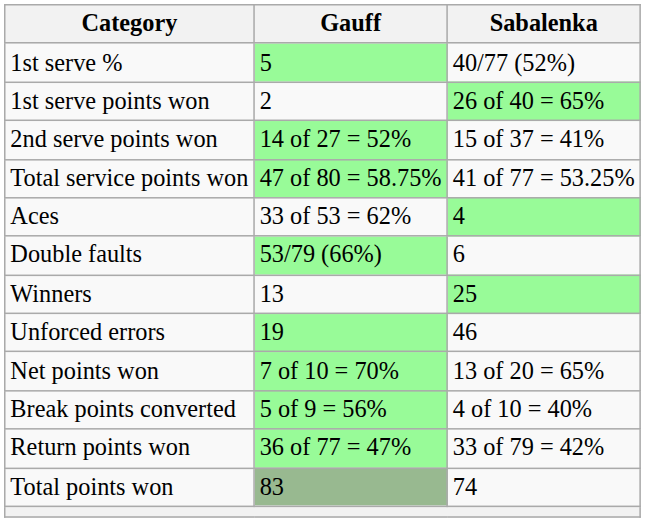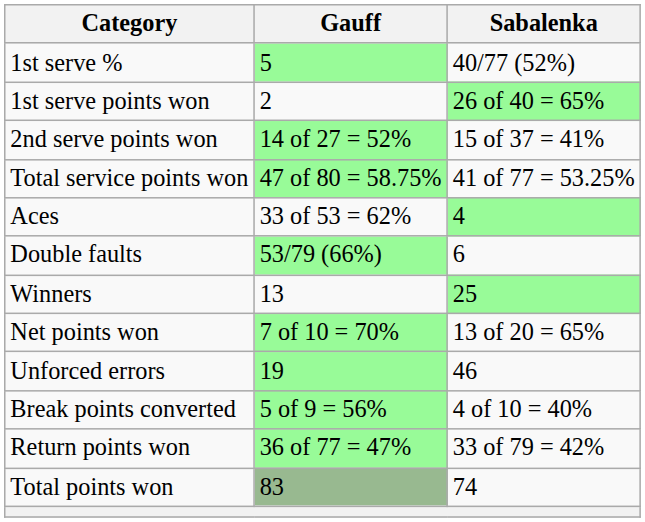rows swapped: Unforced errors <-> Net points won
